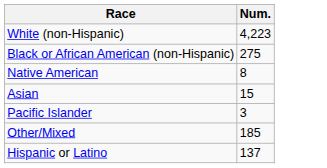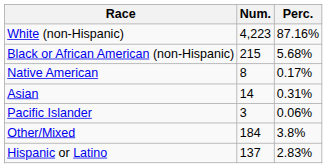+ column: Perc. | 87.16% | 5.68% | 0.17% | 0.31% | 0.06% | 3.8% | 2.83%
Black or African American (non-Hispanic) | Num.: 275 -> 215
Asian | Num.: 15 -> 14
Other/Mixed | Num.: 185 -> 184
